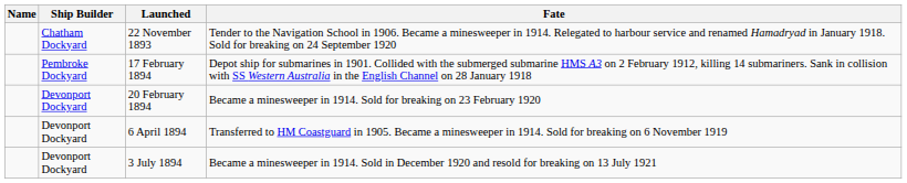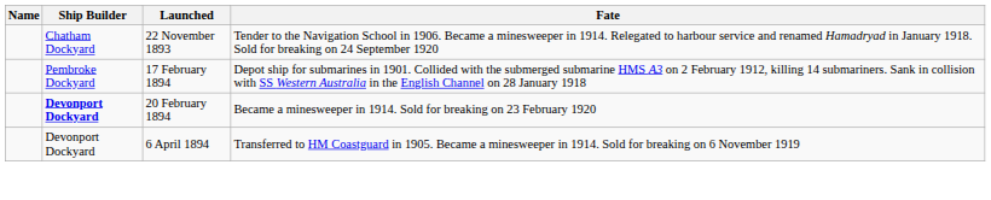20 February 1894 | Ship Builder: normal -> bold
- row: Devonport Dockyard | 3 July 1894 | Became a minesweeper in 1914. Sold in December 1920 and resold for breaking on 13 July 1921
